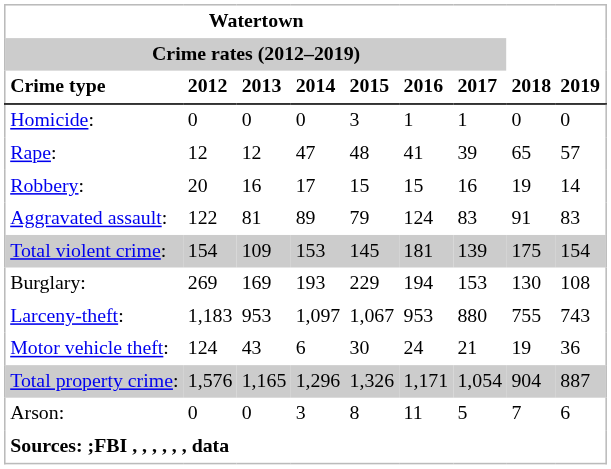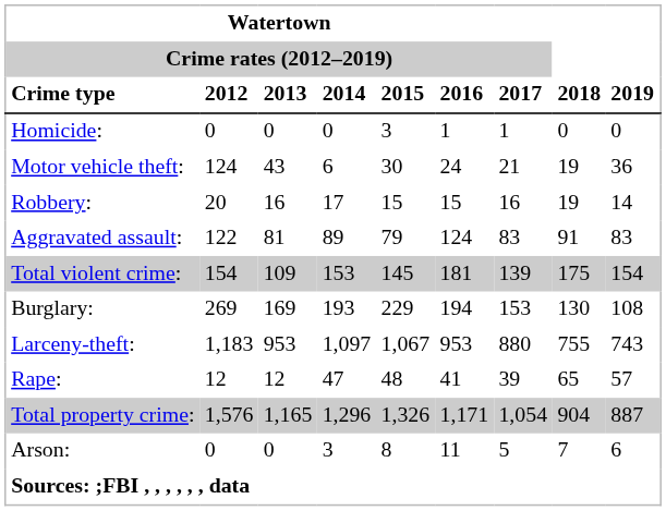rows swapped: Rape: <-> Motor vehicle theft:
